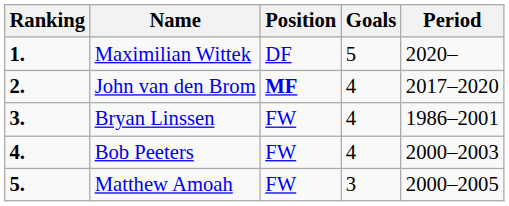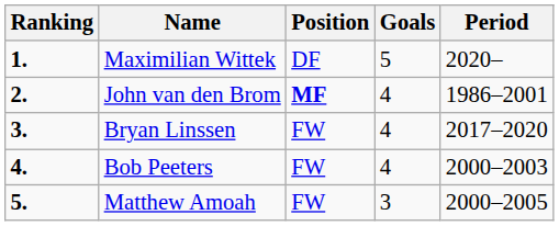John van den Brom | Period: 2017–2020 -> 1986–2001
Bryan Linssen | Period: 1986–2001 -> 2017–2020
